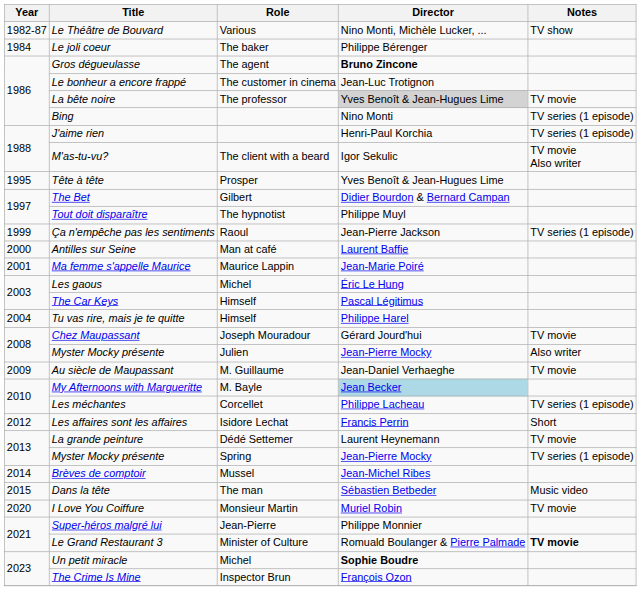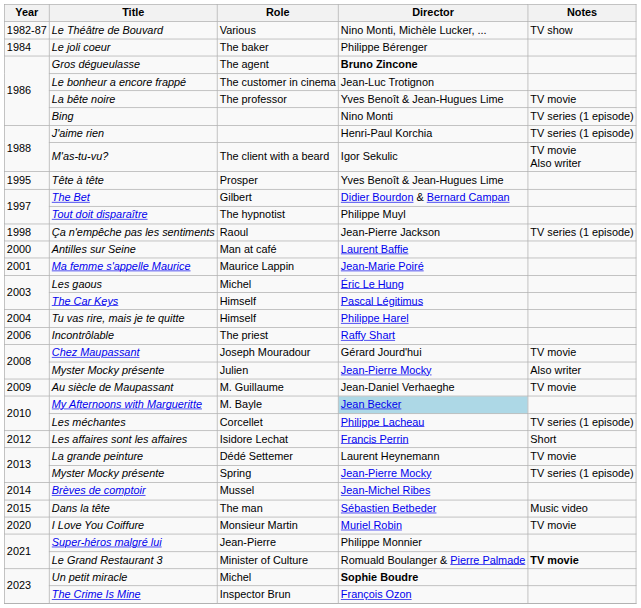La bête noire | Director: lightgrey background -> no background
Ça n'empêche pas les sentiments | Year: 1999 -> 1998
+ row: 2006 | Incontrôlable | The priest | Raffy Shart
